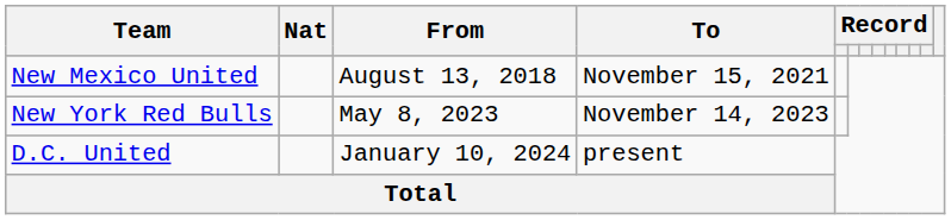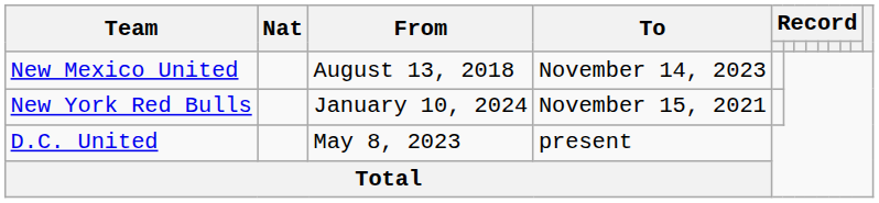New Mexico United | To: November 15, 2021 -> November 14, 2023
New York Red Bulls | From: May 8, 2023 -> January 10, 2024
New York Red Bulls | To: November 14, 2023 -> November 15, 2021
D.C. United | From: January 10, 2024 -> May 8, 2023
